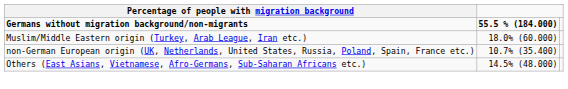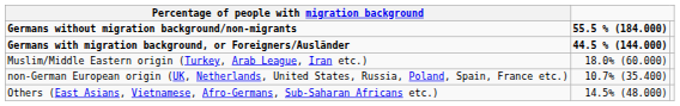+ row: Germans with migration background, or Foreigners/Ausländer | 44.5 % (144.000)
